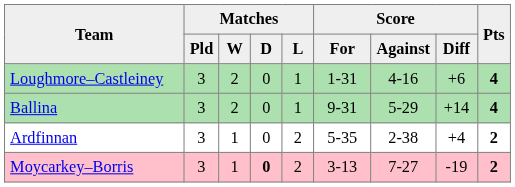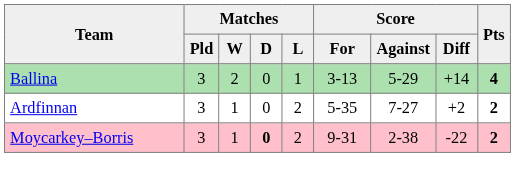- row: Loughmore–Castleiney | 3 | 2 | 0 | 1 | 1-31 | 4-16 | +6 | 4
Ballina | Score / For: 9-31 -> 3-13
Ardfinnan | Score / Against: 2-38 -> 7-27
Ardfinnan | Score / Diff: +4 -> +2
Moycarkey–Borris | Score / For: 3-13 -> 9-31
Moycarkey–Borris | Score / Against: 7-27 -> 2-38
Moycarkey–Borris | Score / Diff: -19 -> -22
